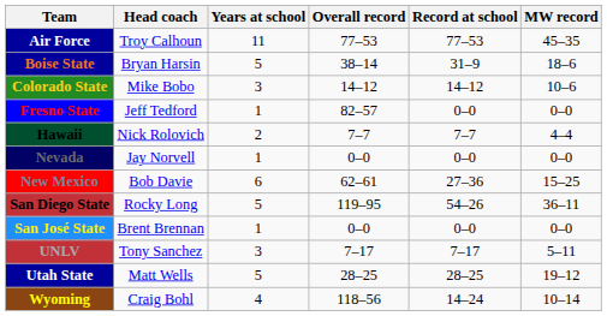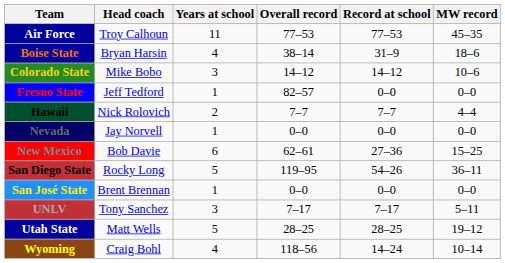Boise State | Years at school: 5 -> 4
